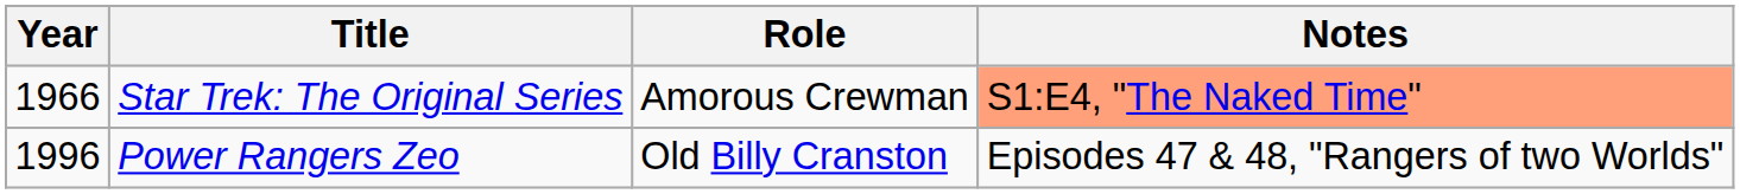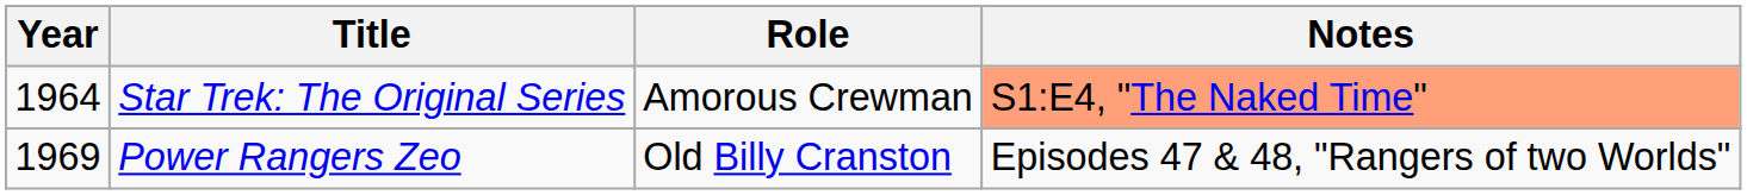Star Trek: The Original Series | Year: 1966 -> 1964
Power Rangers Zeo | Year: 1996 -> 1969
